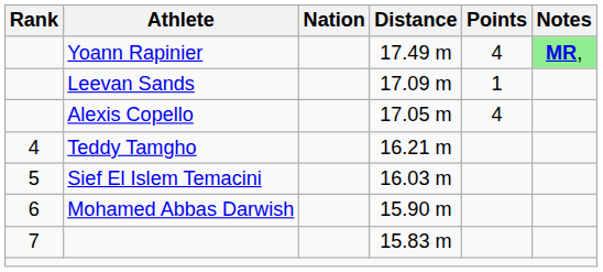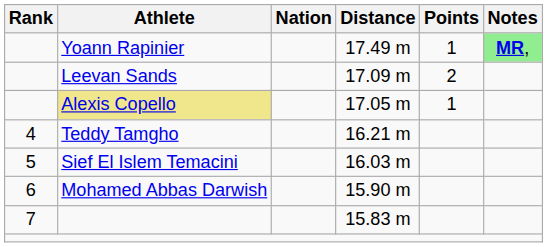17.49 m | Points: 4 -> 1
17.09 m | Points: 1 -> 2
17.05 m | Athlete: no background -> khaki background
17.05 m | Points: 4 -> 1
